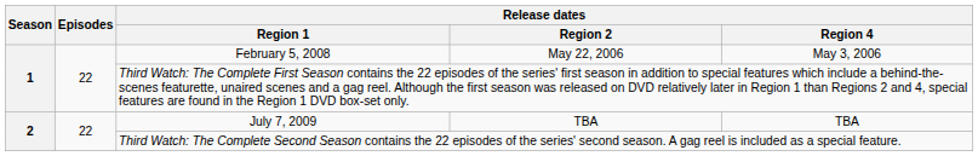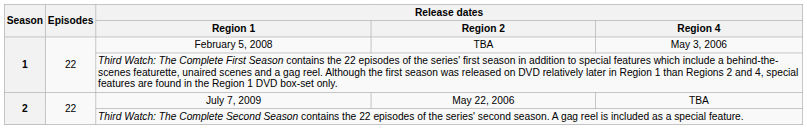February 5, 2008 | Release dates / Region 2: May 22, 2006 -> TBA
July 7, 2009 | Release dates / Region 2: TBA -> May 22, 2006
